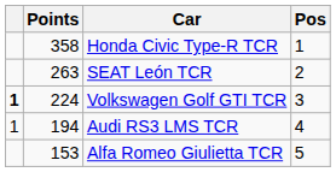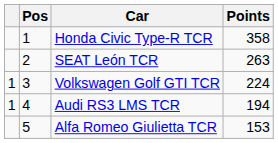columns swapped: Pos <-> Points
Volkswagen Golf GTI TCR | column 1: bold -> normal
